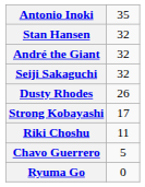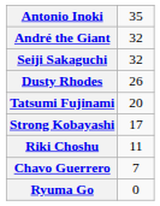- row: Stan Hansen | 32
+ row: Tatsumi Fujinami | 20
Chavo Guerrero | column 2: 5 -> 7
